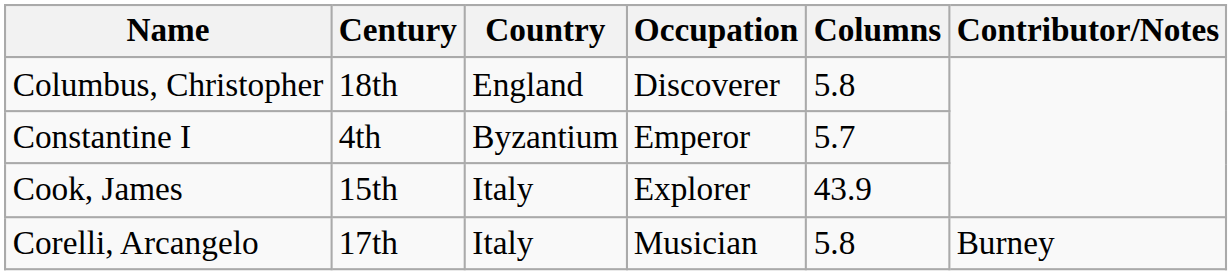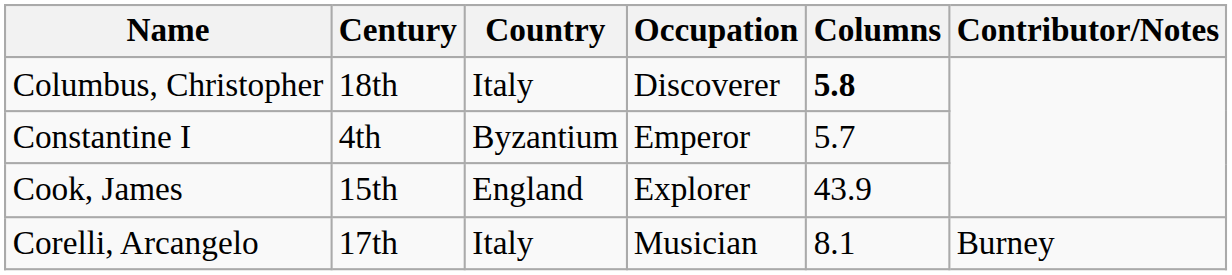Columbus, Christopher | Country: England -> Italy
Columbus, Christopher | Columns: normal -> bold
Cook, James | Country: Italy -> England
Corelli, Arcangelo | Columns: 5.8 -> 8.1
